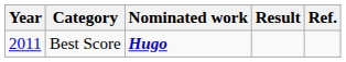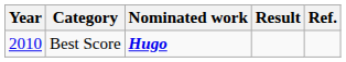Best Score | Year: 2011 -> 2010
